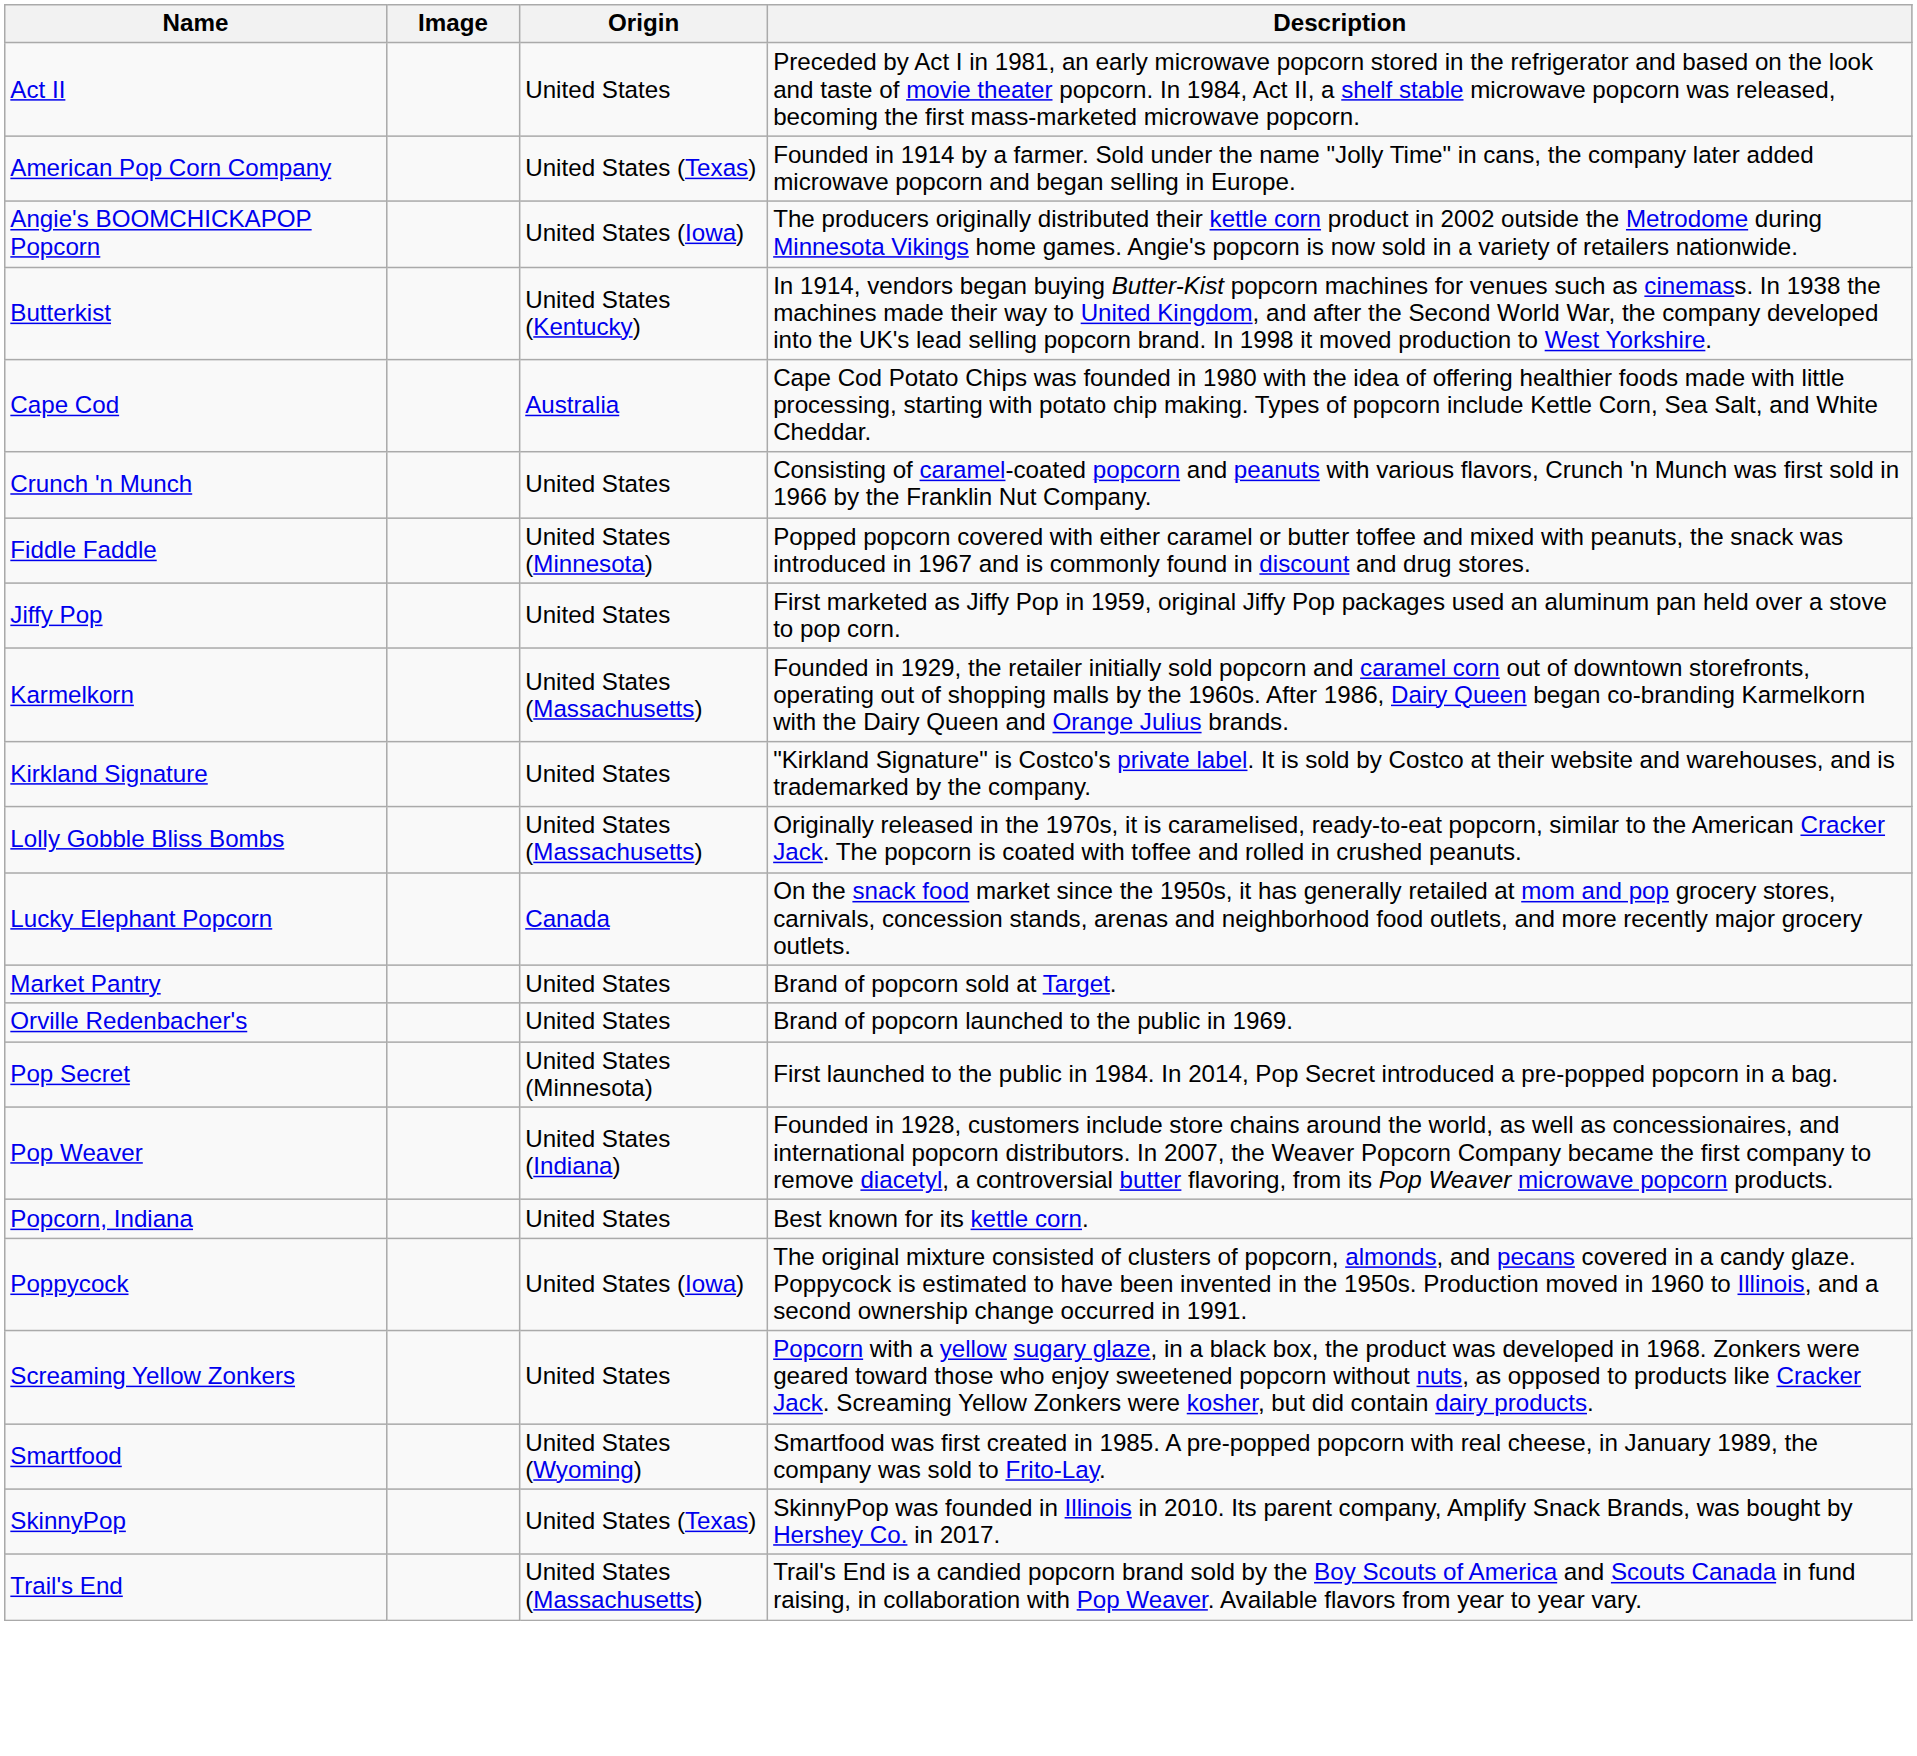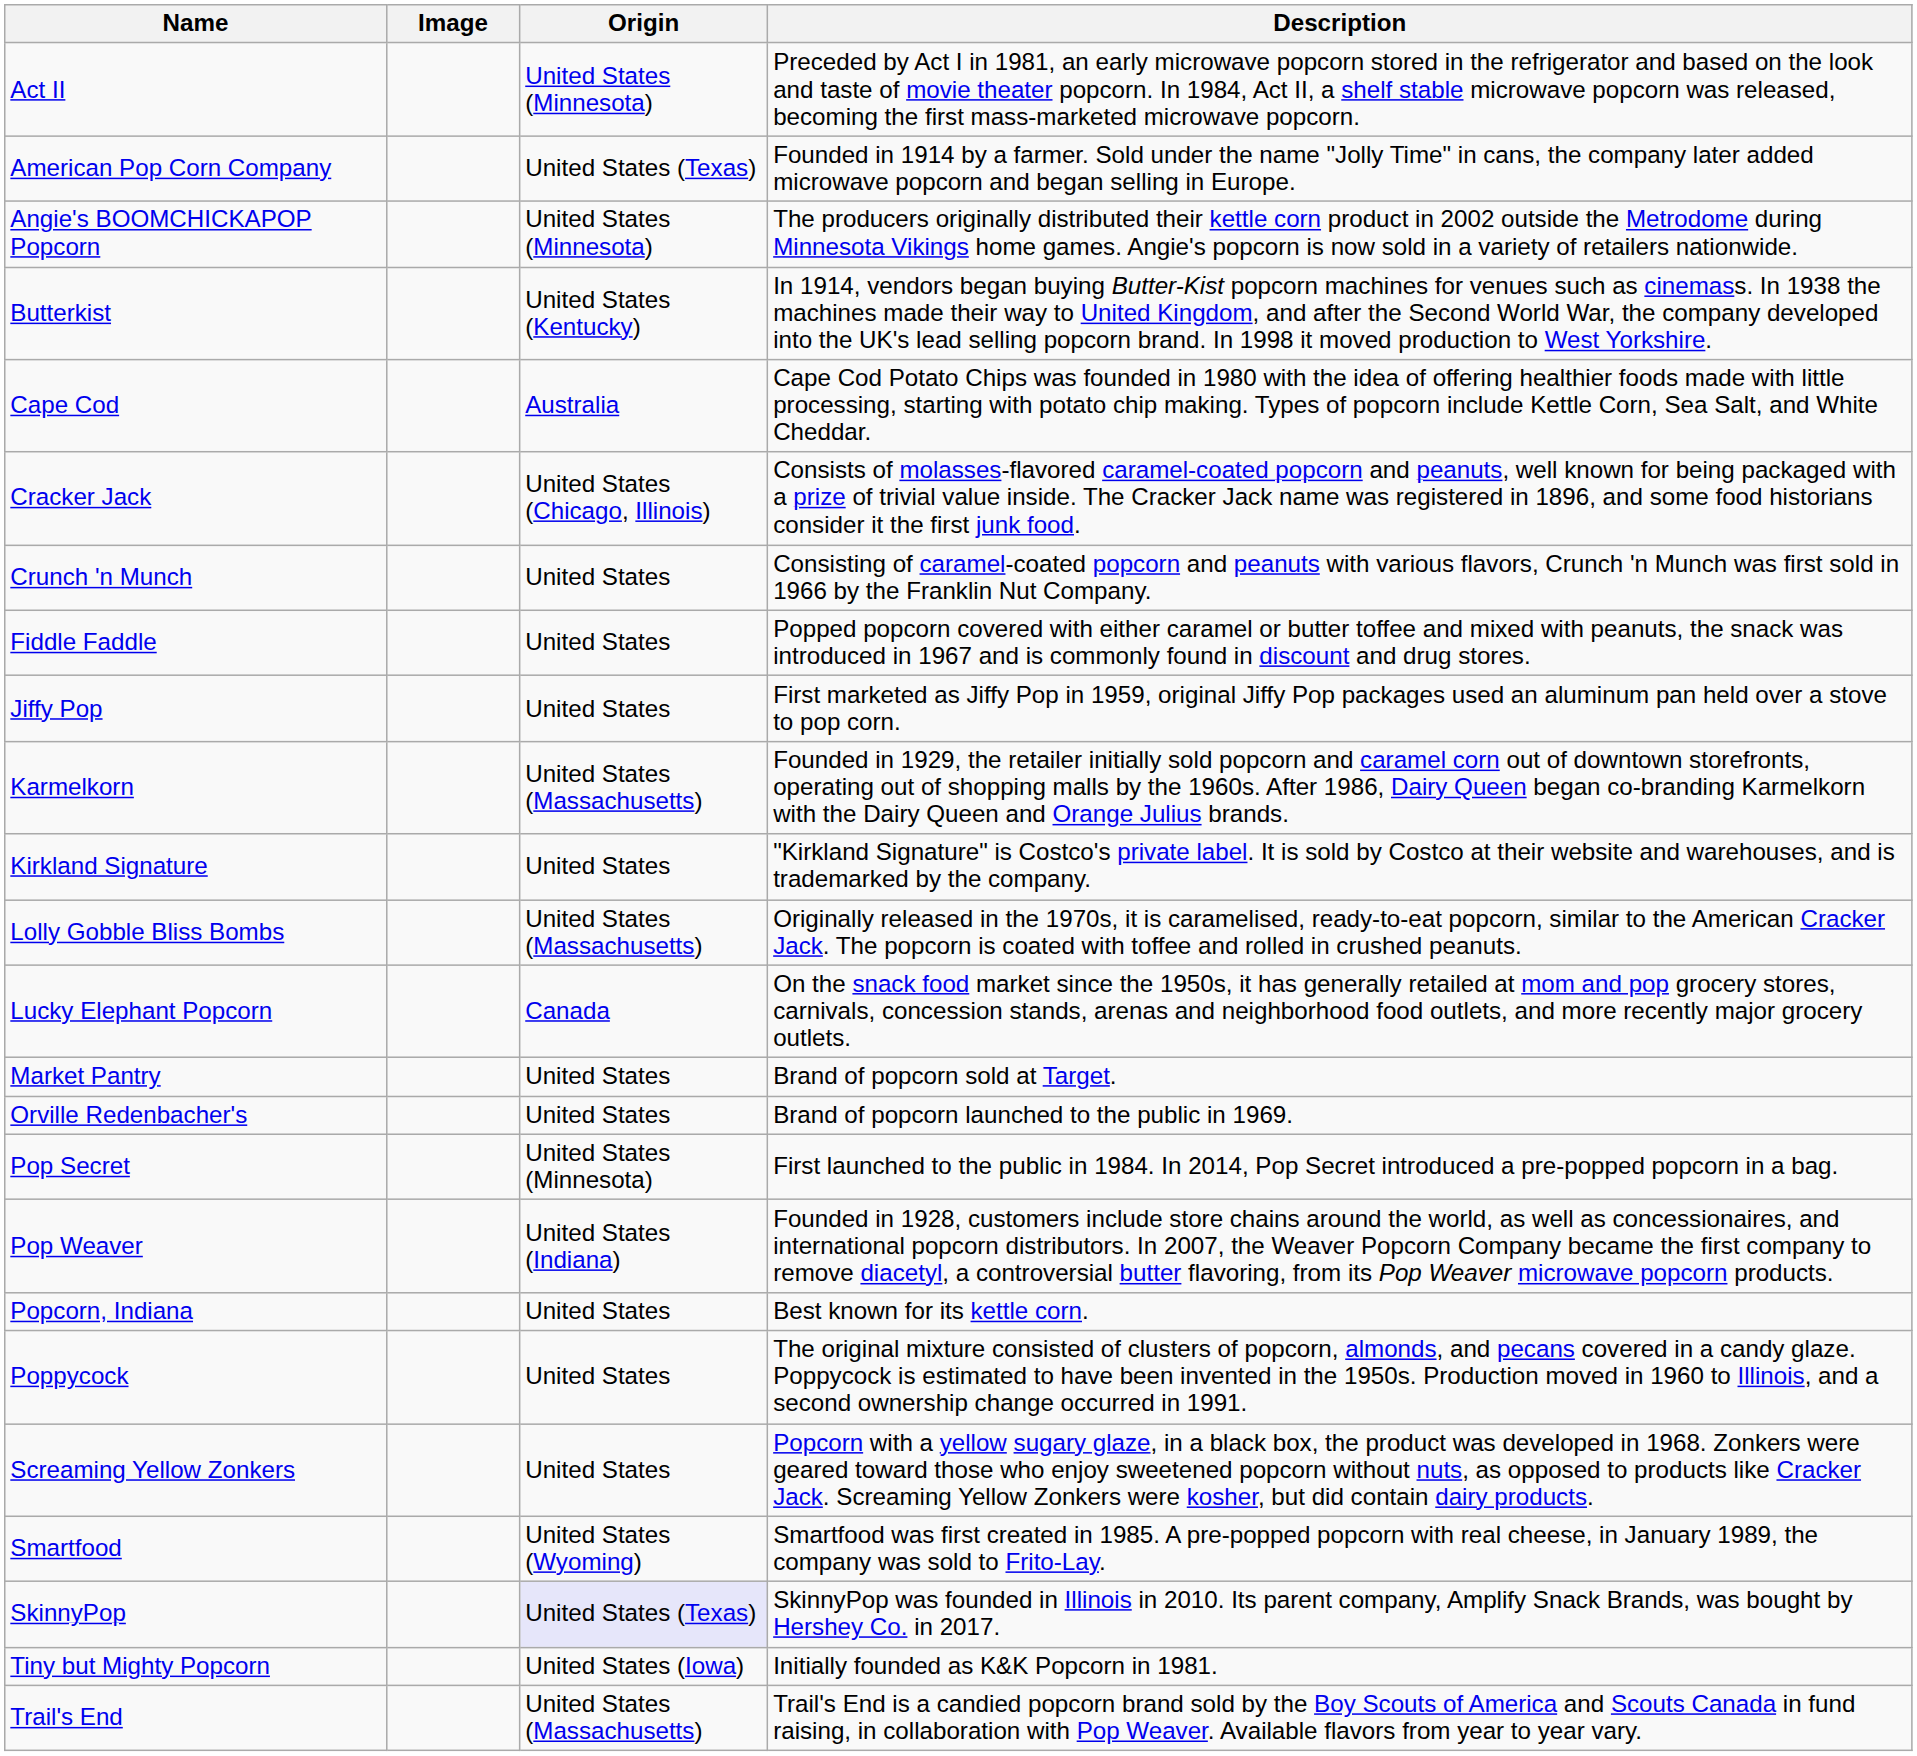Act II | Origin: United States -> United States (Minnesota)
Angie's BOOMCHICKAPOP Popcorn | Origin: United States (Iowa) -> United States (Minnesota)
+ row: Cracker Jack | United States (Chicago, Illinois) | Consists of molasses-flavored caramel-coated popcorn and peanuts, well known for being packaged with a prize of trivial value inside. The Cracker Jack name was registered in 1896, and some food historians consider it the first junk food.
Fiddle Faddle | Origin: United States (Minnesota) -> United States
Poppycock | Origin: United States (Iowa) -> United States
SkinnyPop | Origin: no background -> lavender background
+ row: Tiny but Mighty Popcorn | United States (Iowa) | Initially founded as K&K Popcorn in 1981.
